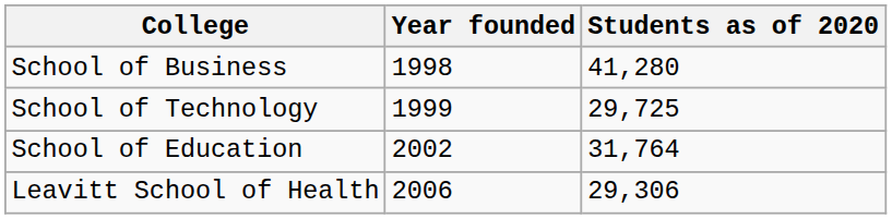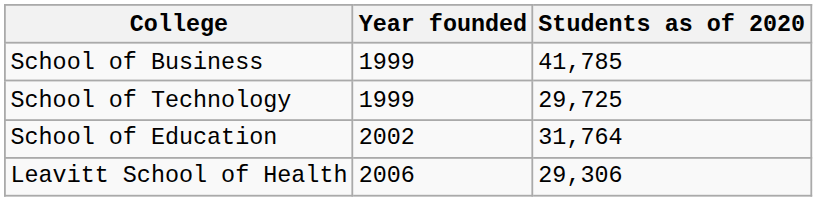School of Business | Year founded: 1998 -> 1999
School of Business | Students as of 2020: 41,280 -> 41,785
